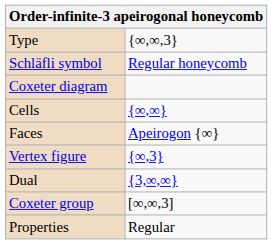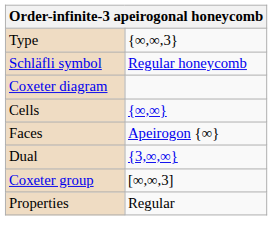- row: Vertex figure | {∞,3}
